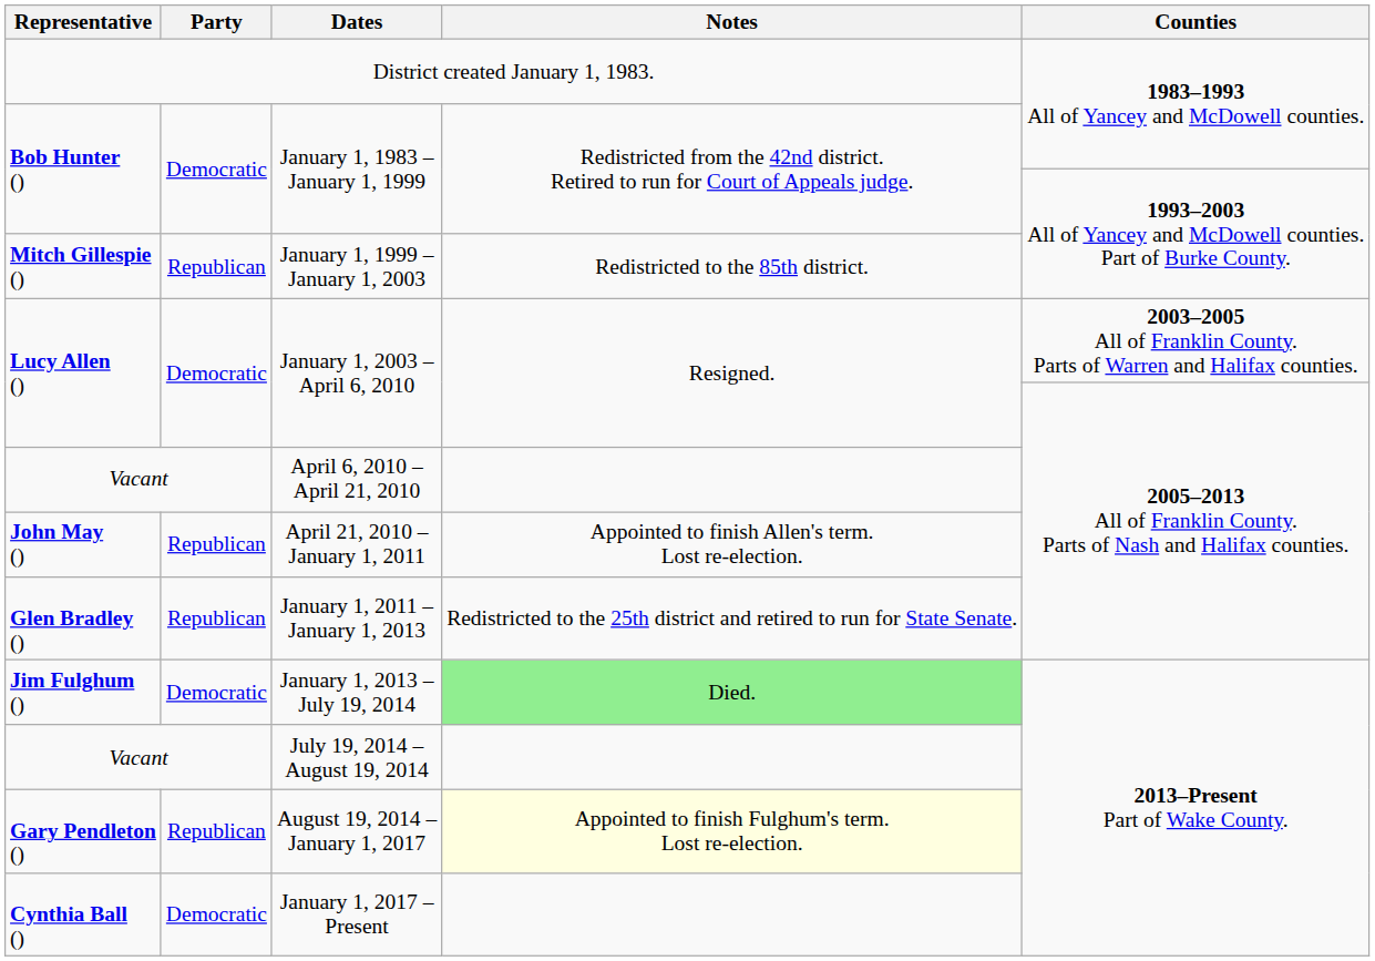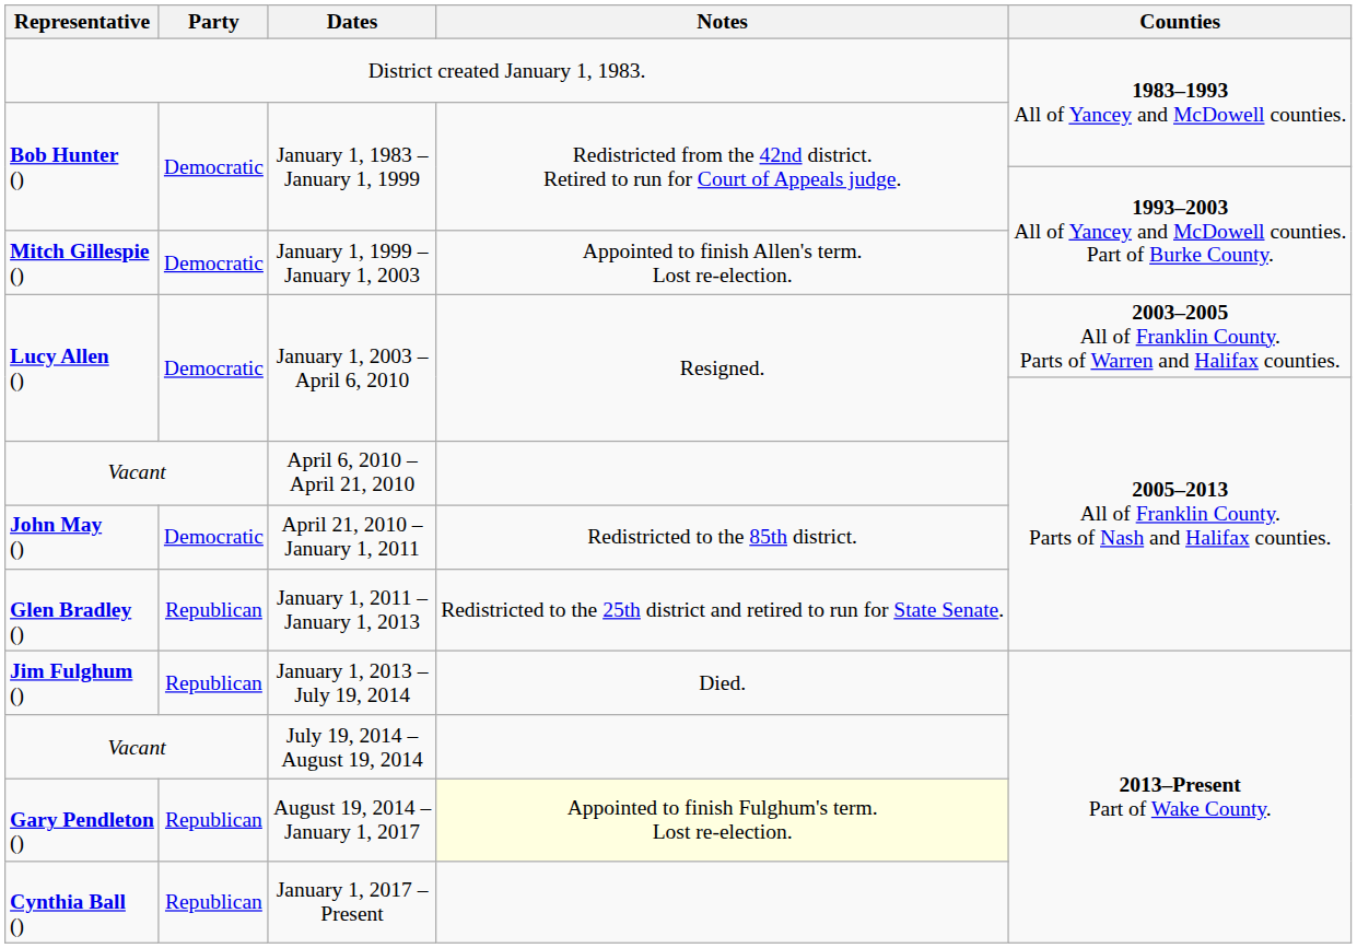January 1, 1999 – January 1, 2003 | Party: Republican -> Democratic
January 1, 1999 – January 1, 2003 | Notes: Redistricted to the 85th district. -> Appointed to finish Allen's term. Lost re-election.
April 21, 2010 – January 1, 2011 | Party: Republican -> Democratic
April 21, 2010 – January 1, 2011 | Notes: Appointed to finish Allen's term. Lost re-election. -> Redistricted to the 85th district.
January 1, 2013 – July 19, 2014 | Party: Democratic -> Republican
January 1, 2013 – July 19, 2014 | Notes: lightgreen background -> no background
January 1, 2017 – Present | Party: Democratic -> Republican
